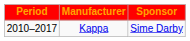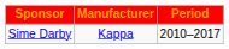columns swapped: Period <-> Sponsor
